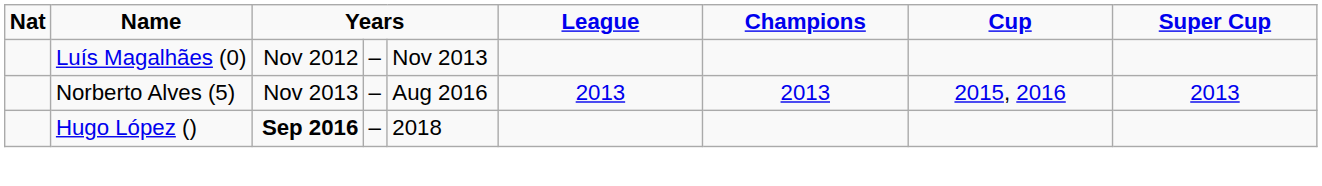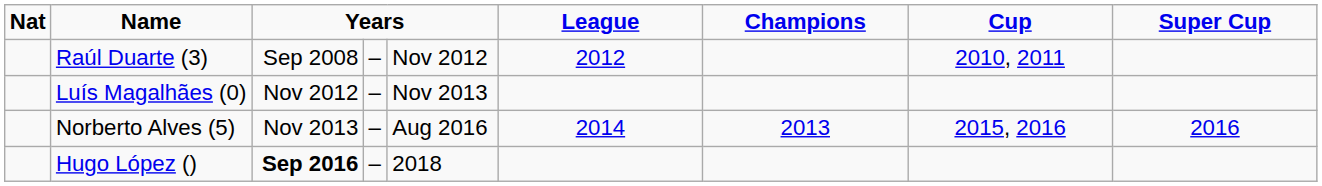+ row: Raúl Duarte (3) | Sep 2008 | – | Nov 2012 | 2012 | 2010, 2011
Norberto Alves (5) | League: 2013 -> 2014
Norberto Alves (5) | Super Cup: 2013 -> 2016
